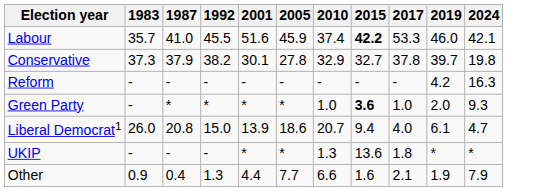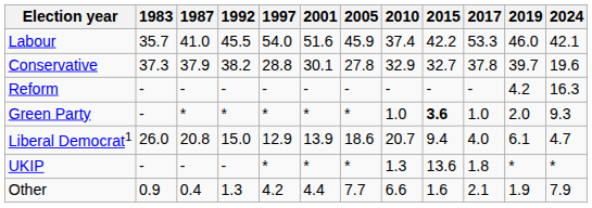+ column: 1997 | 54.0 | 28.8 | - | * | 12.9 | * | 4.2
Labour | 2015: bold -> normal
Conservative | 2024: 19.8 -> 19.6
